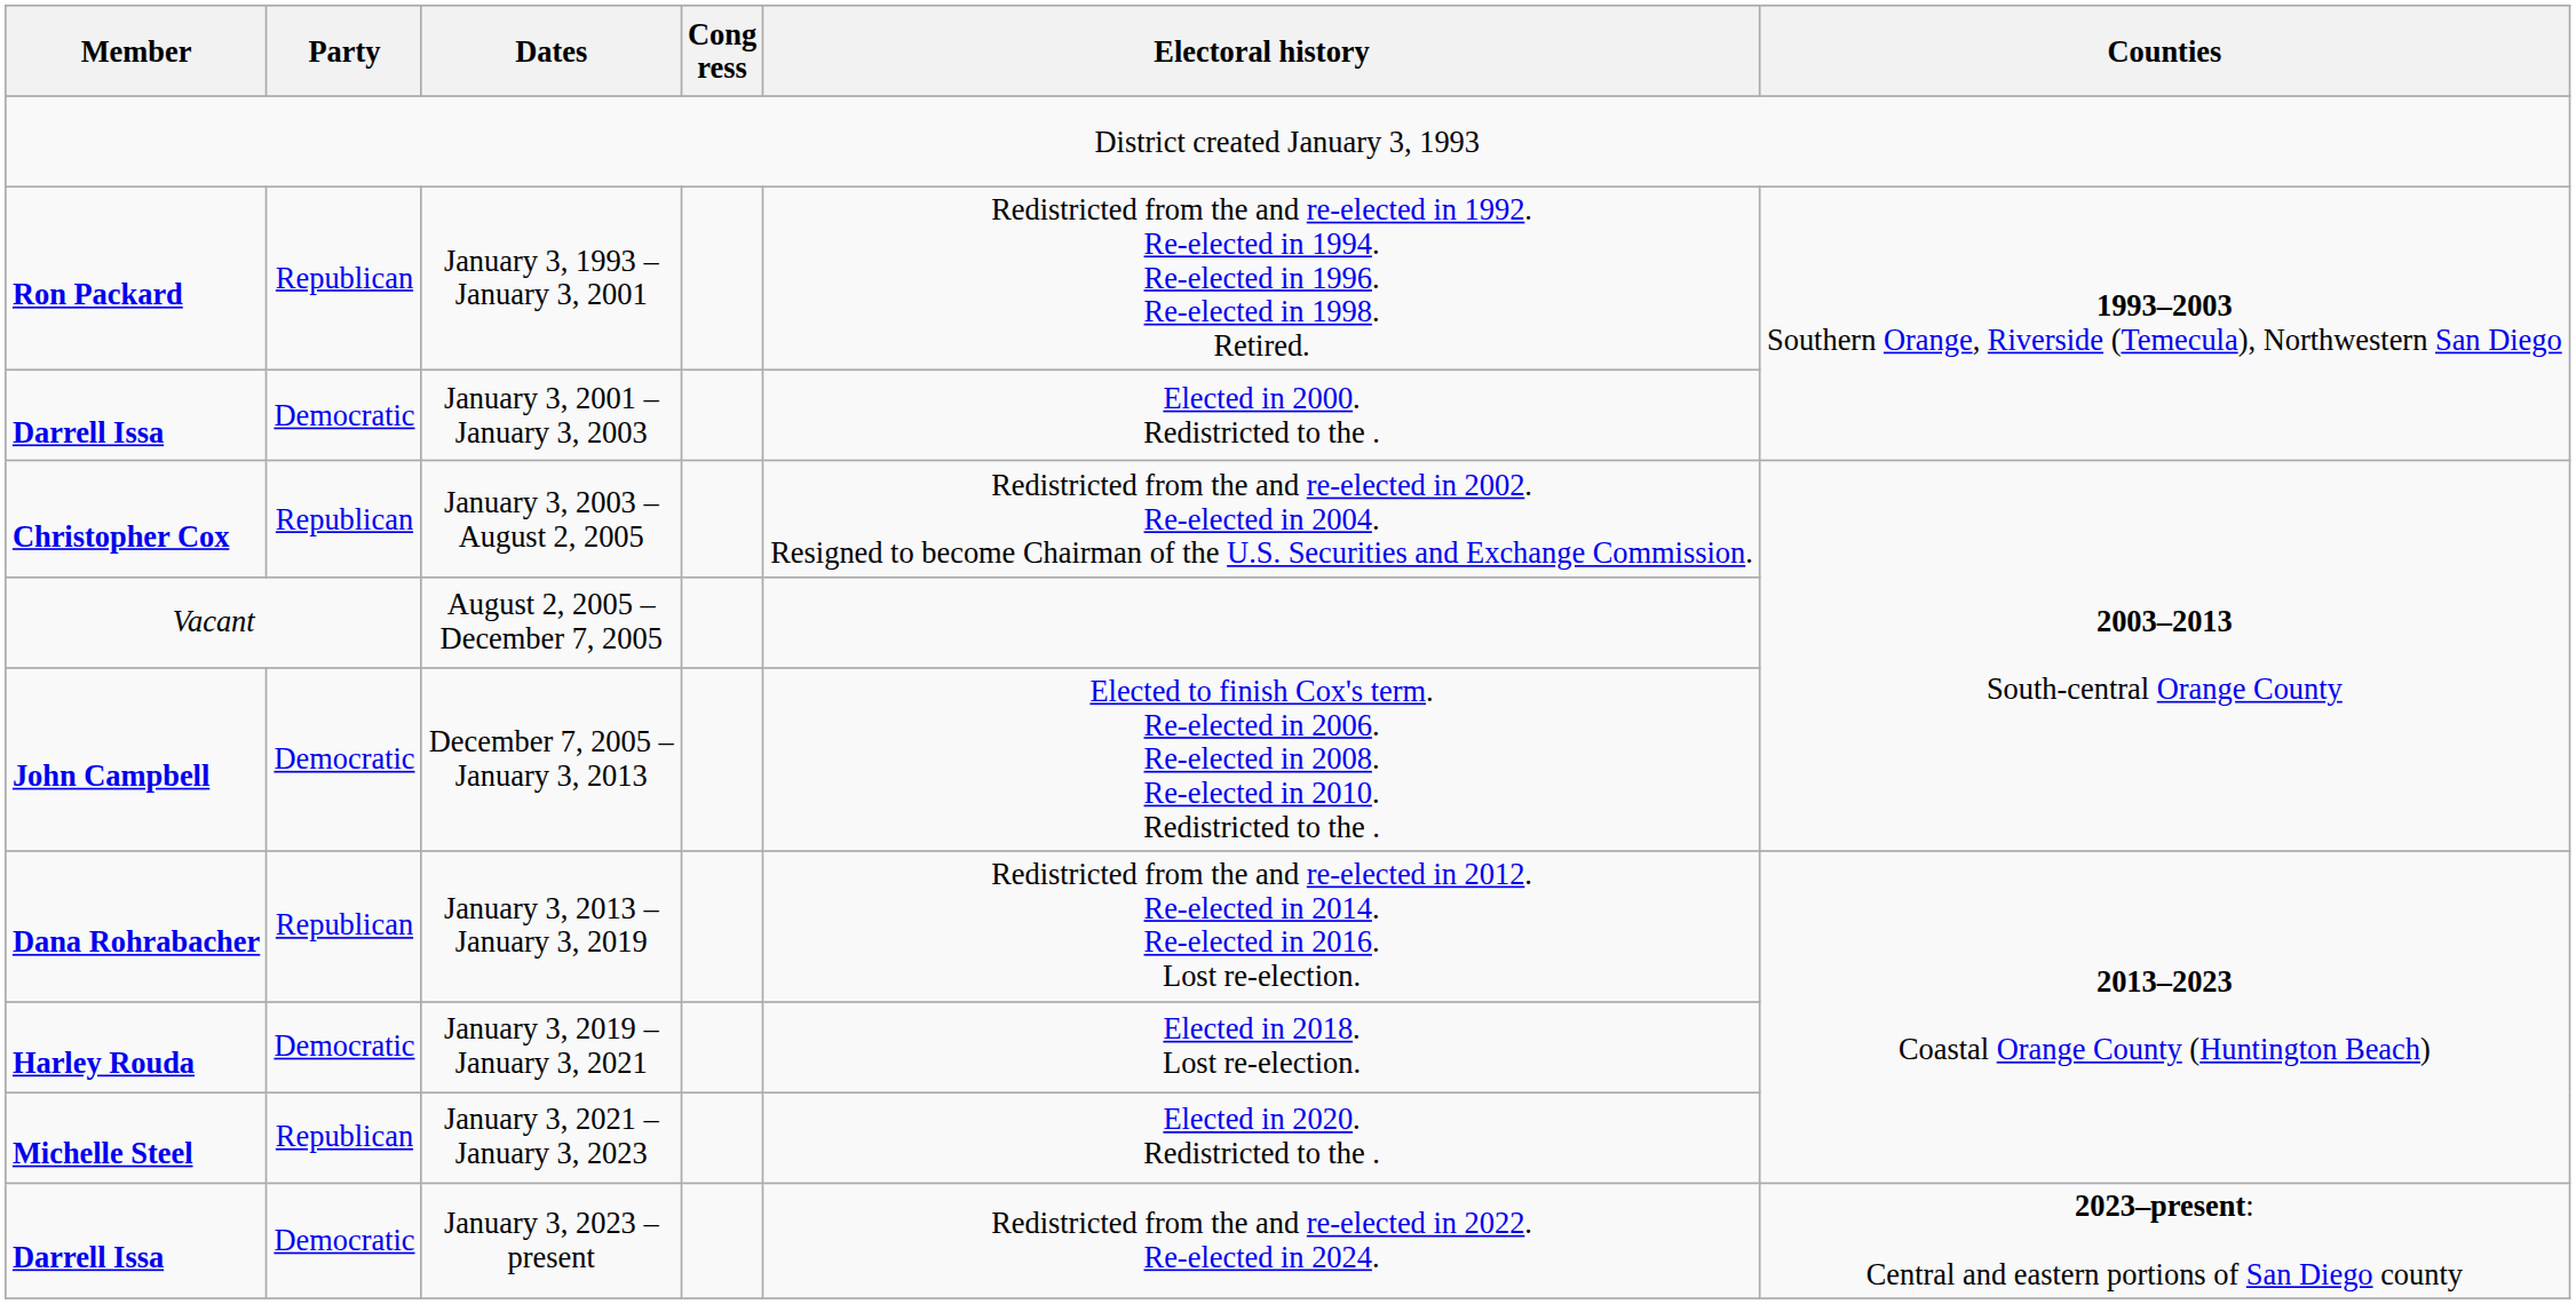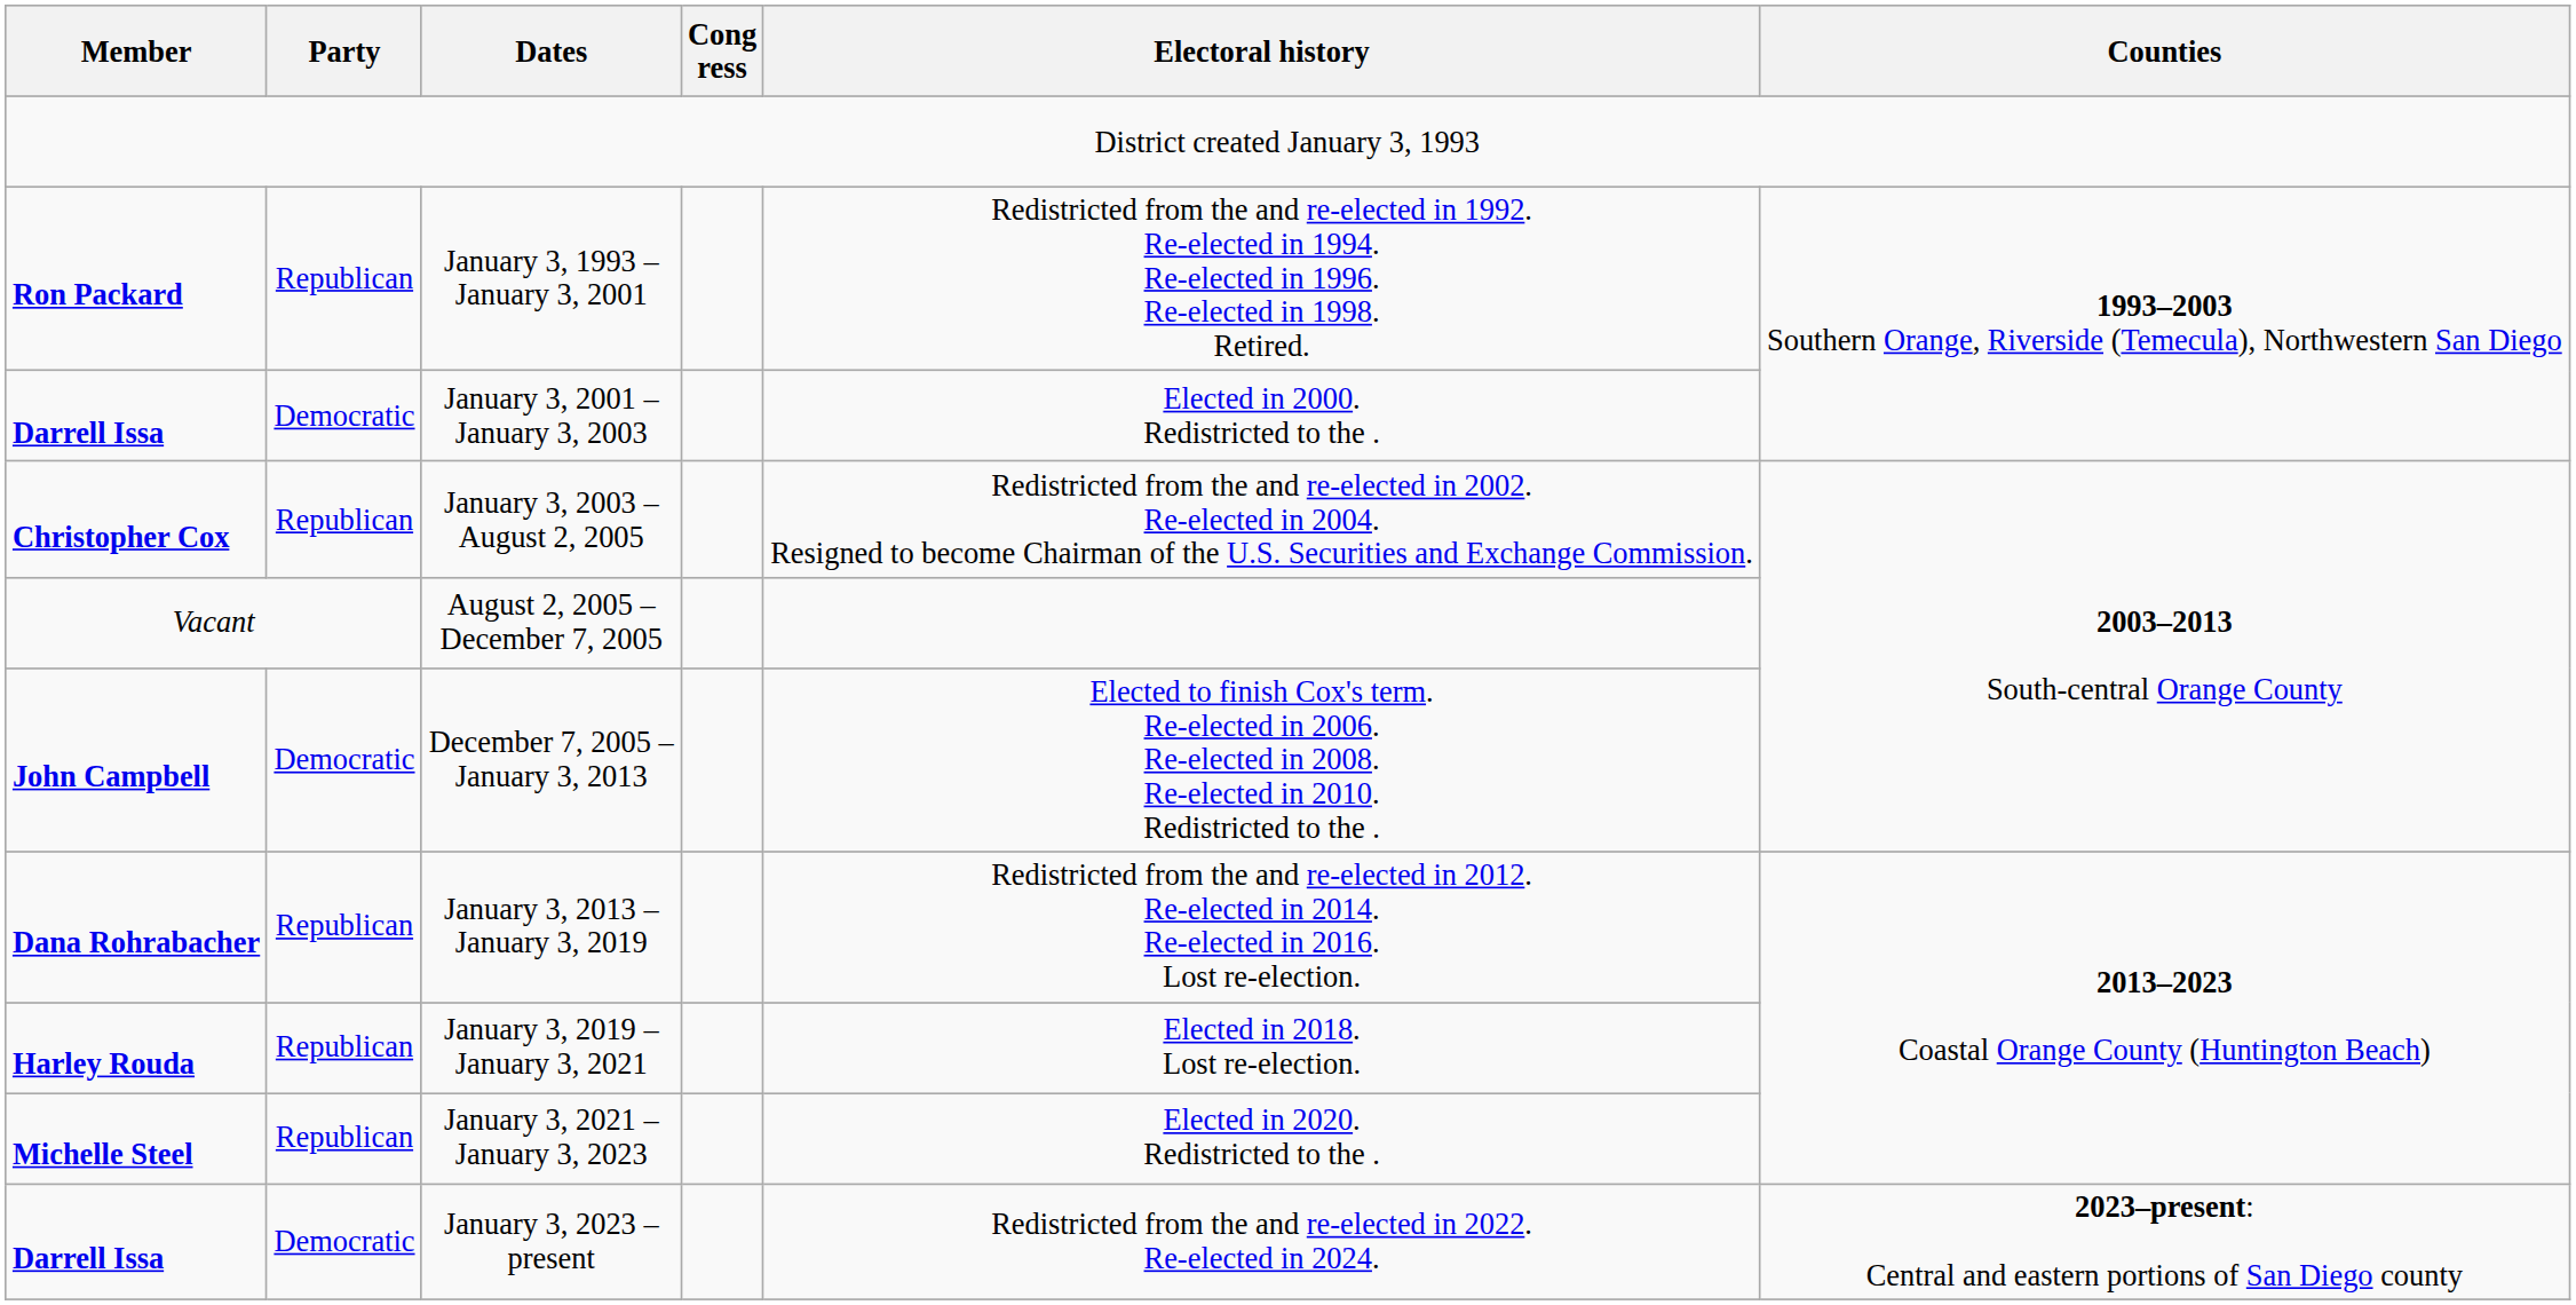January 3, 2019 – January 3, 2021 | Party: Democratic -> Republican
